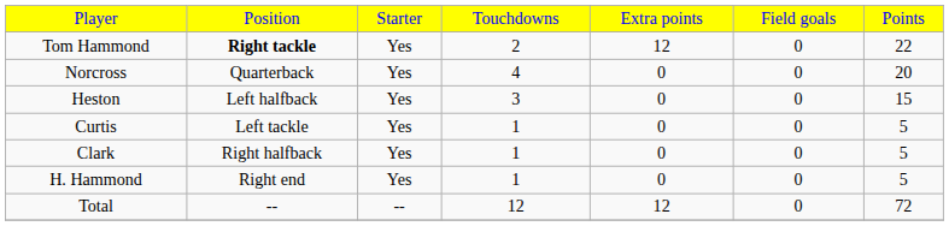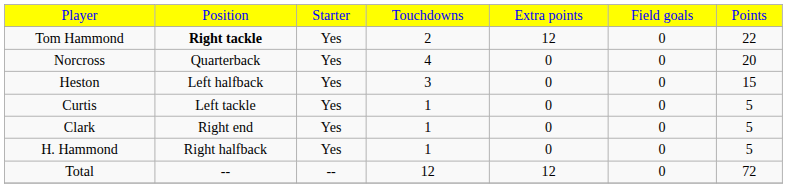Clark | column 2: Right halfback -> Right end
H. Hammond | column 2: Right end -> Right halfback
